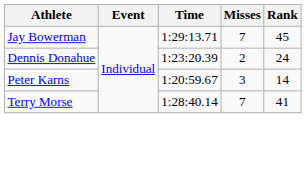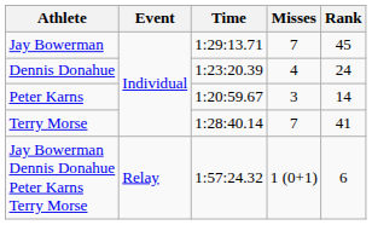Dennis Donahue | Misses: 2 -> 4
+ row: Jay Bowerman Dennis Donahue Peter Karns Terry Morse | Relay | 1:57:24.32 | 1 (0+1) | 6
